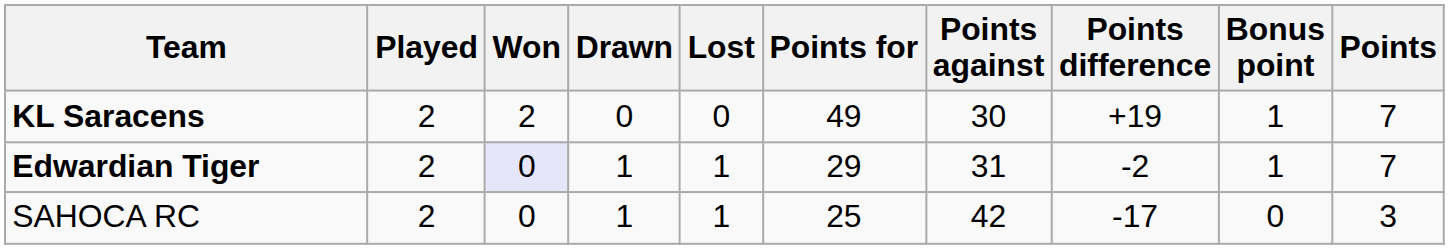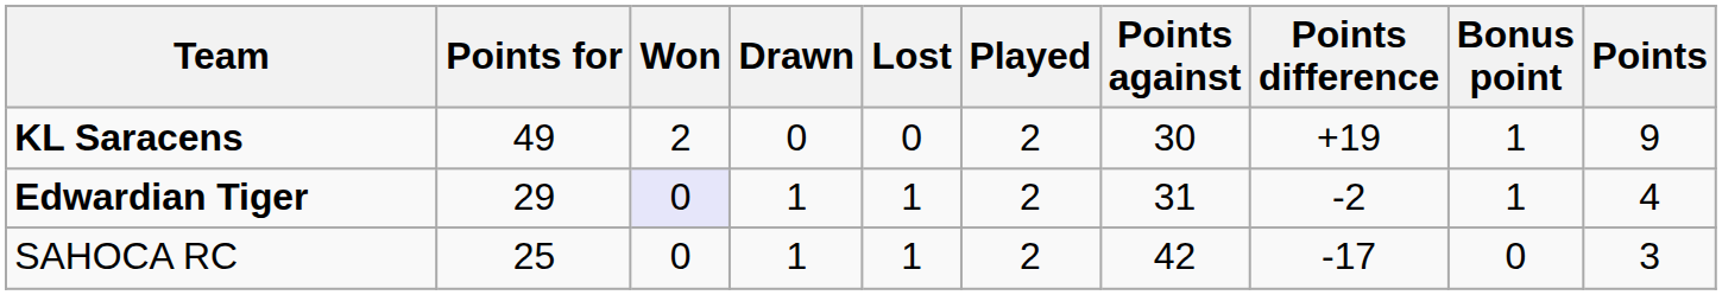columns swapped: Played <-> Points for
KL Saracens | Points: 7 -> 9
Edwardian Tiger | Points: 7 -> 4
